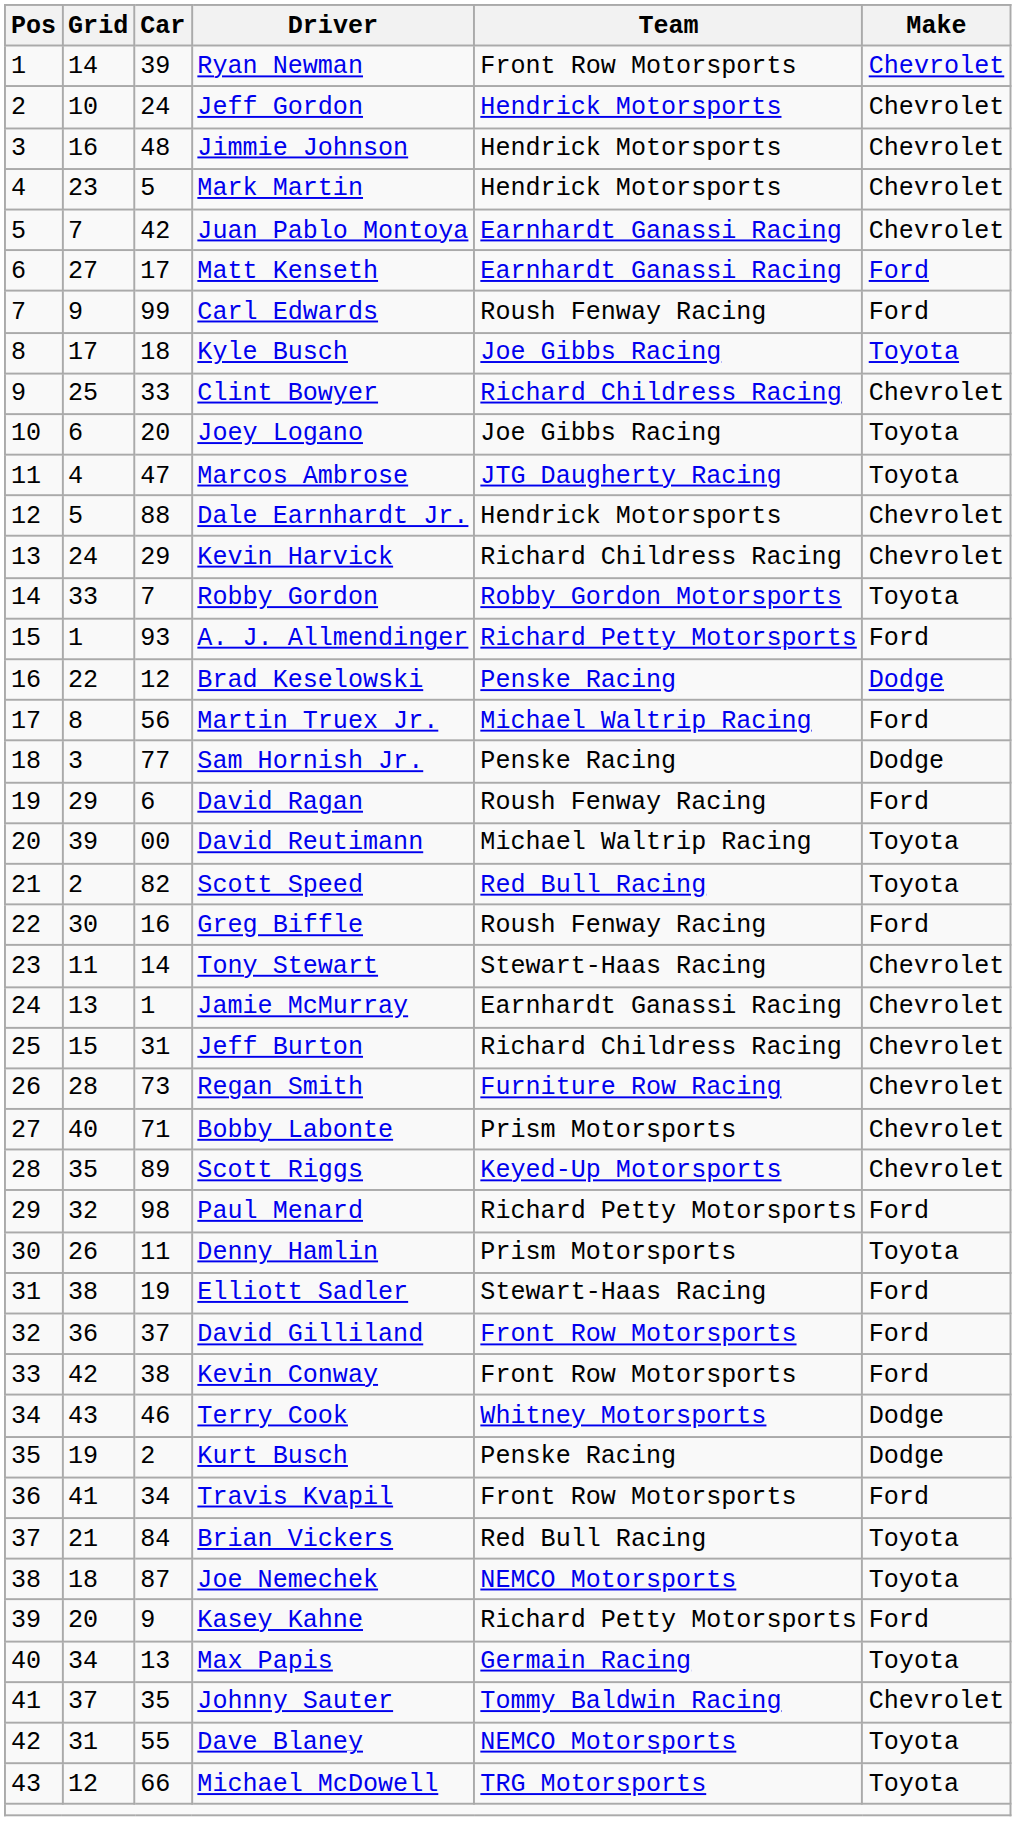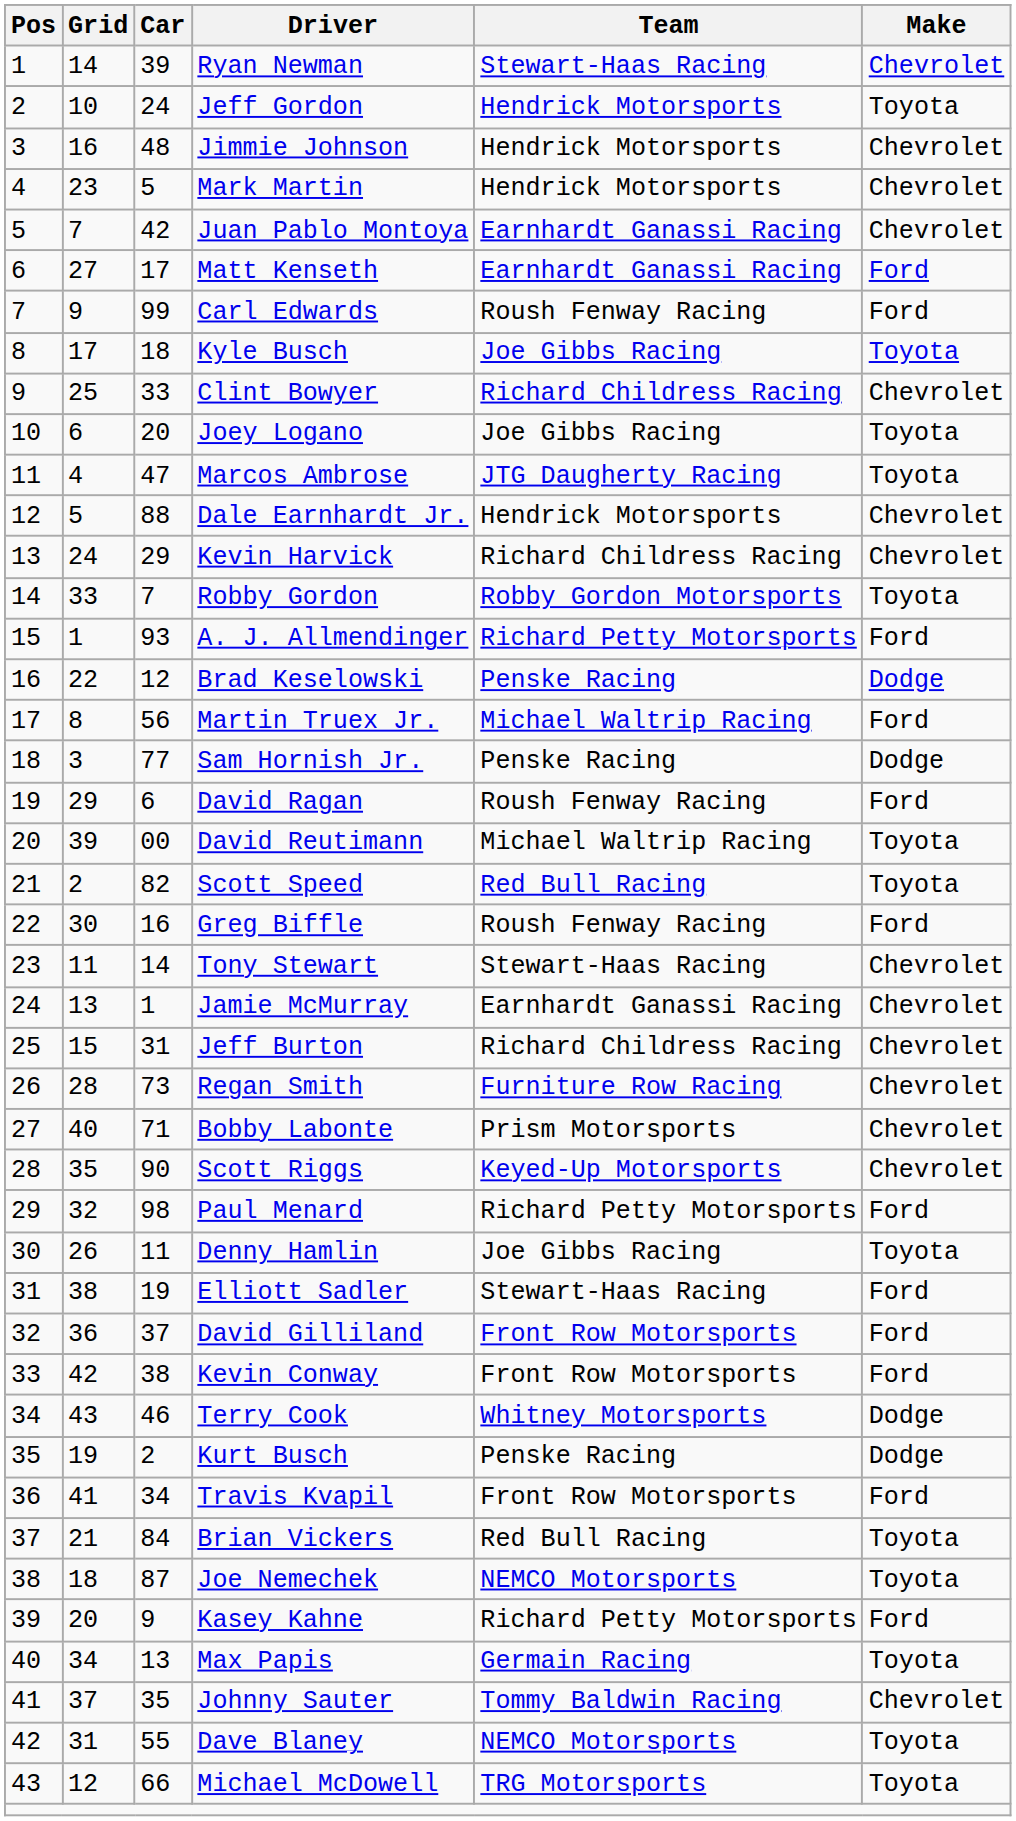Ryan Newman | Team: Front Row Motorsports -> Stewart-Haas Racing
Jeff Gordon | Make: Chevrolet -> Toyota
Scott Riggs | Car: 89 -> 90
Denny Hamlin | Team: Prism Motorsports -> Joe Gibbs Racing
